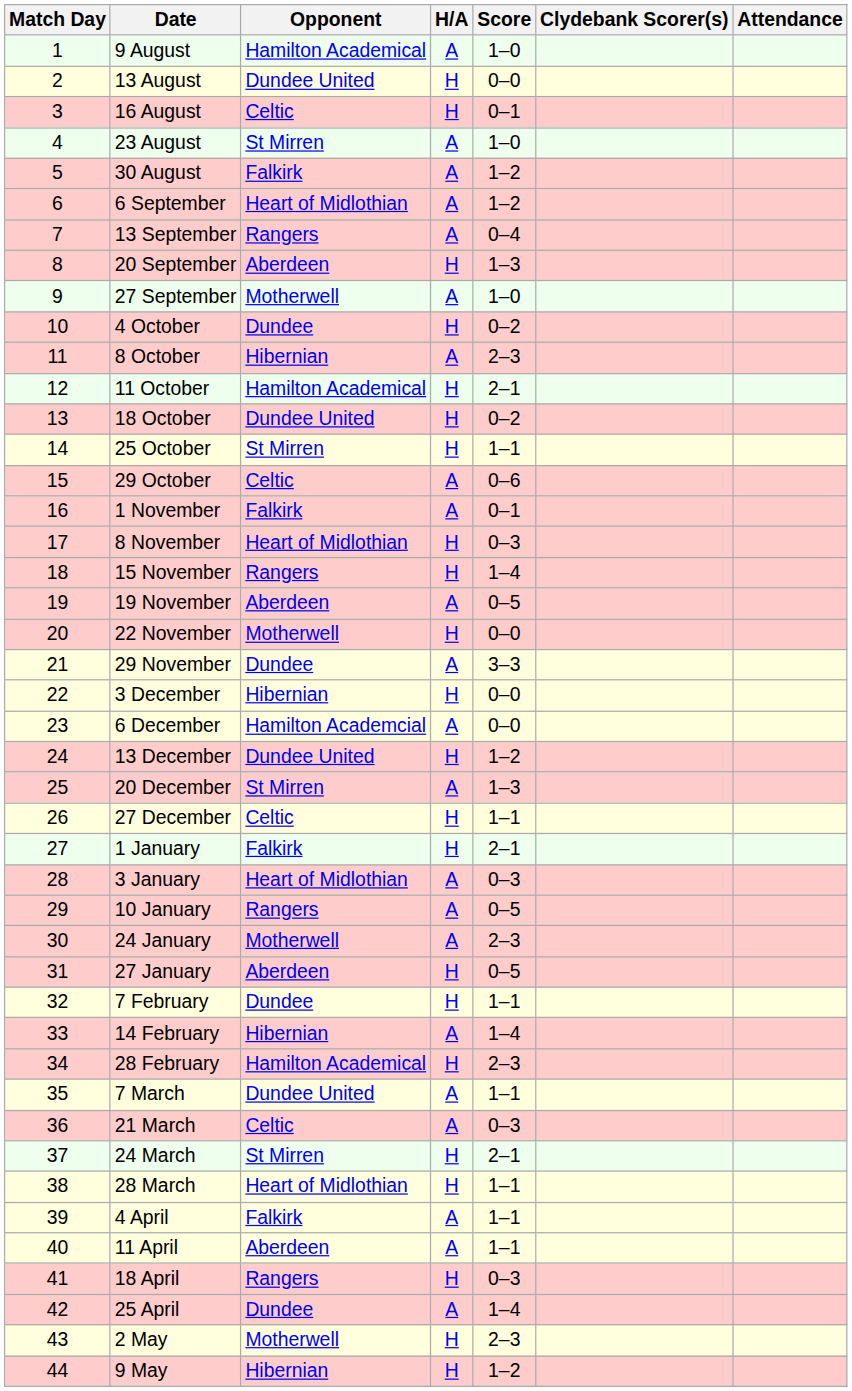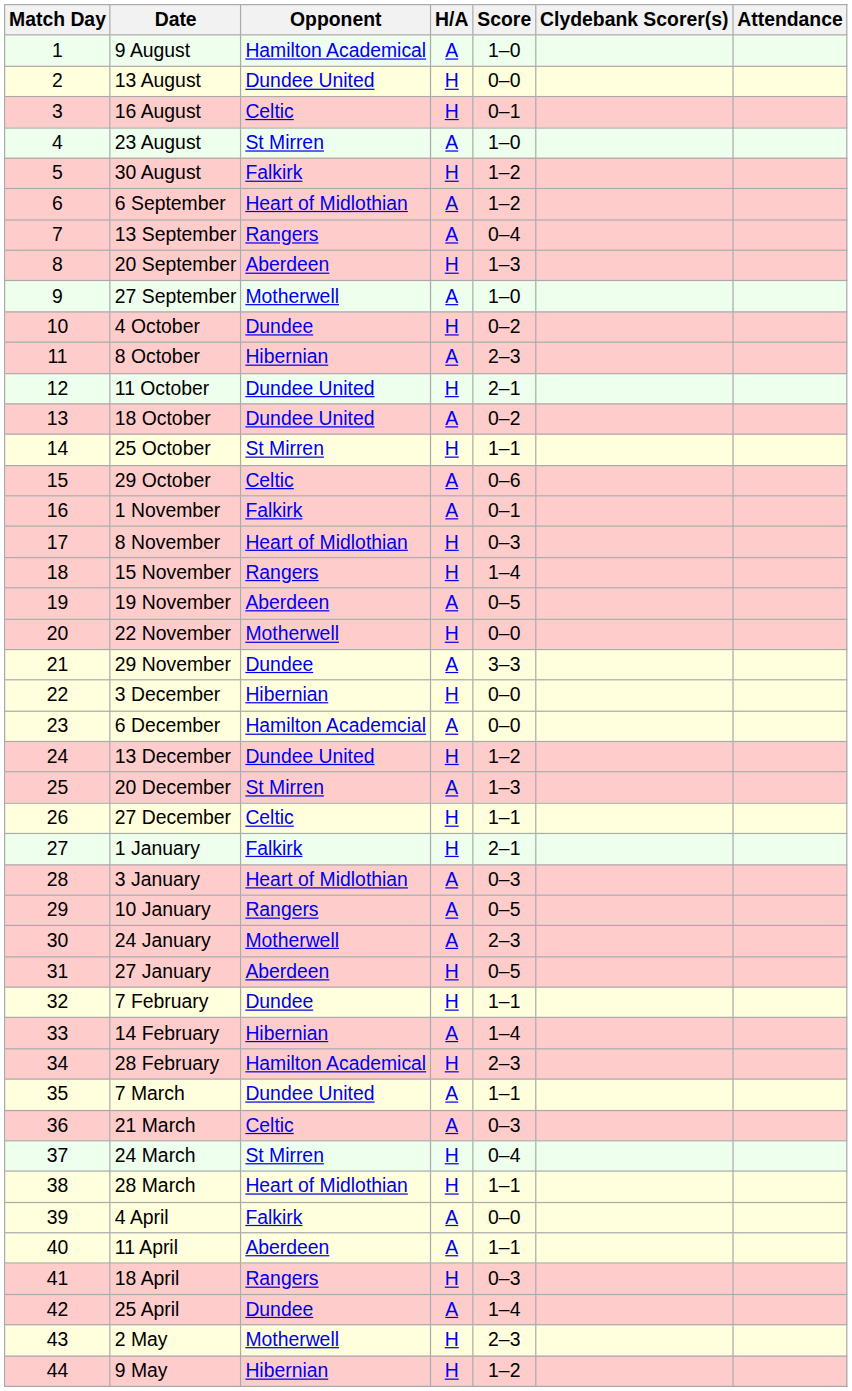30 August | H/A: A -> H
11 October | Opponent: Hamilton Academical -> Dundee United
18 October | H/A: H -> A
24 March | Score: 2–1 -> 0–4
4 April | Score: 1–1 -> 0–0
